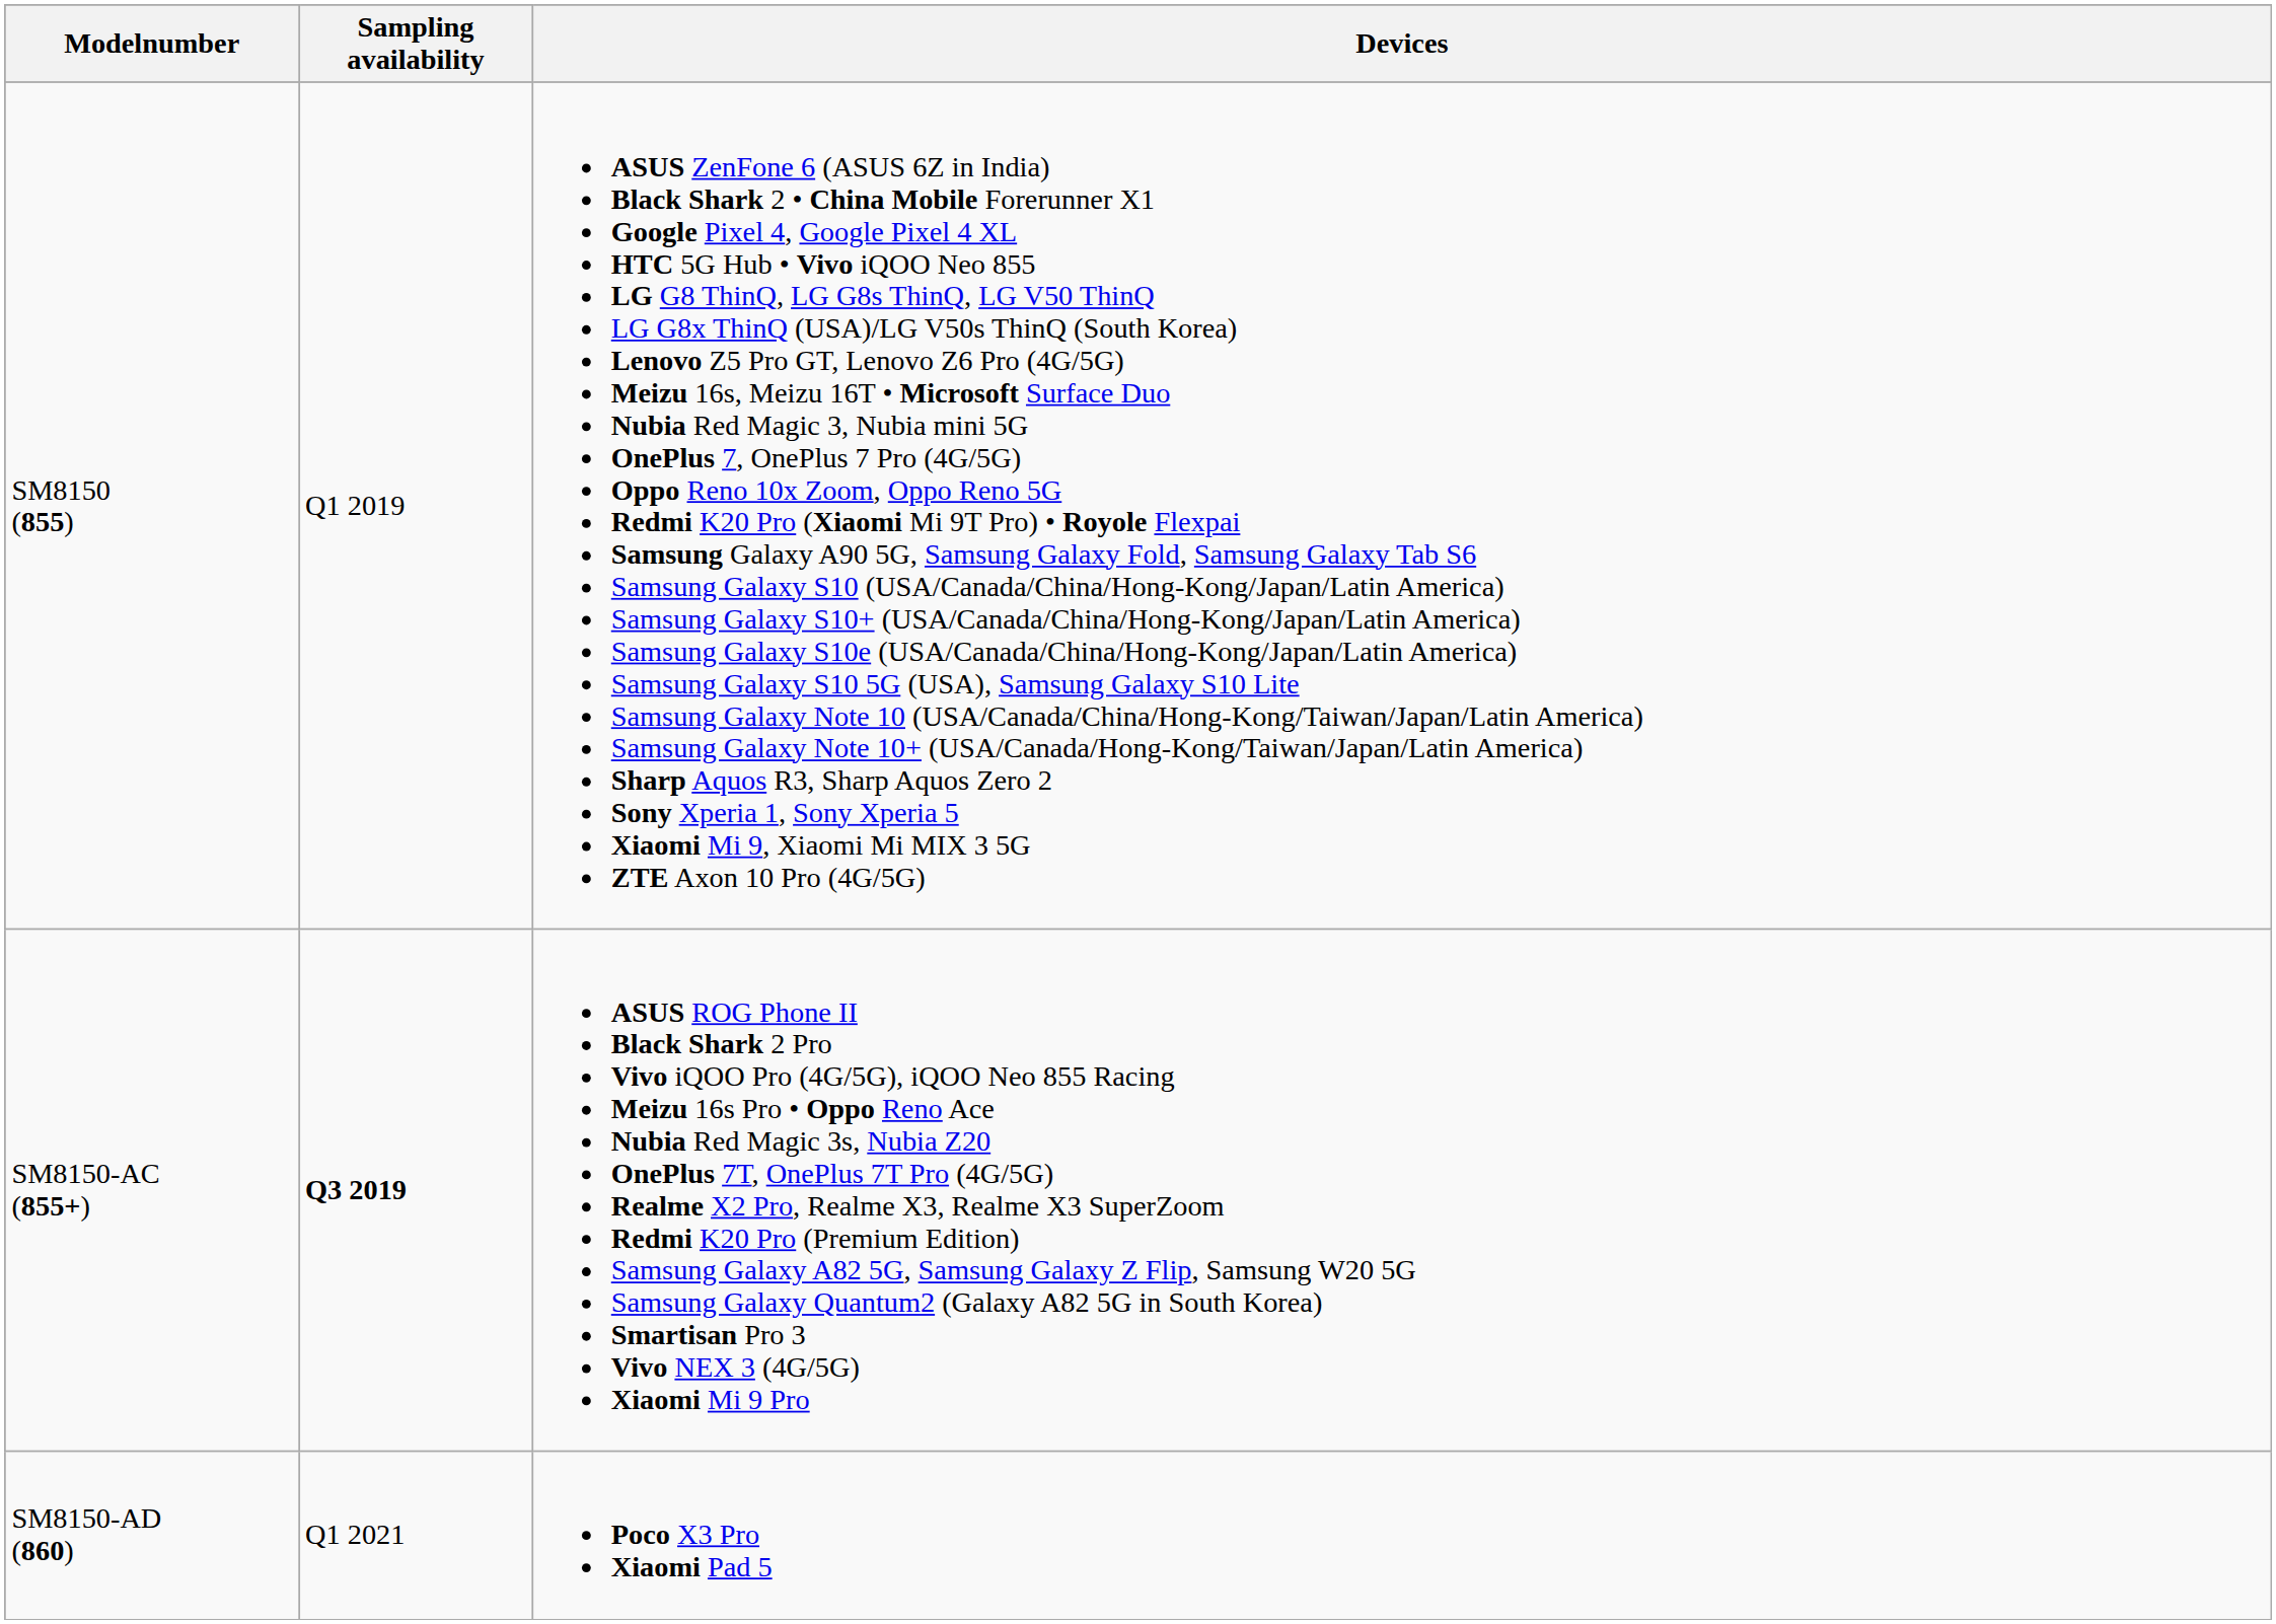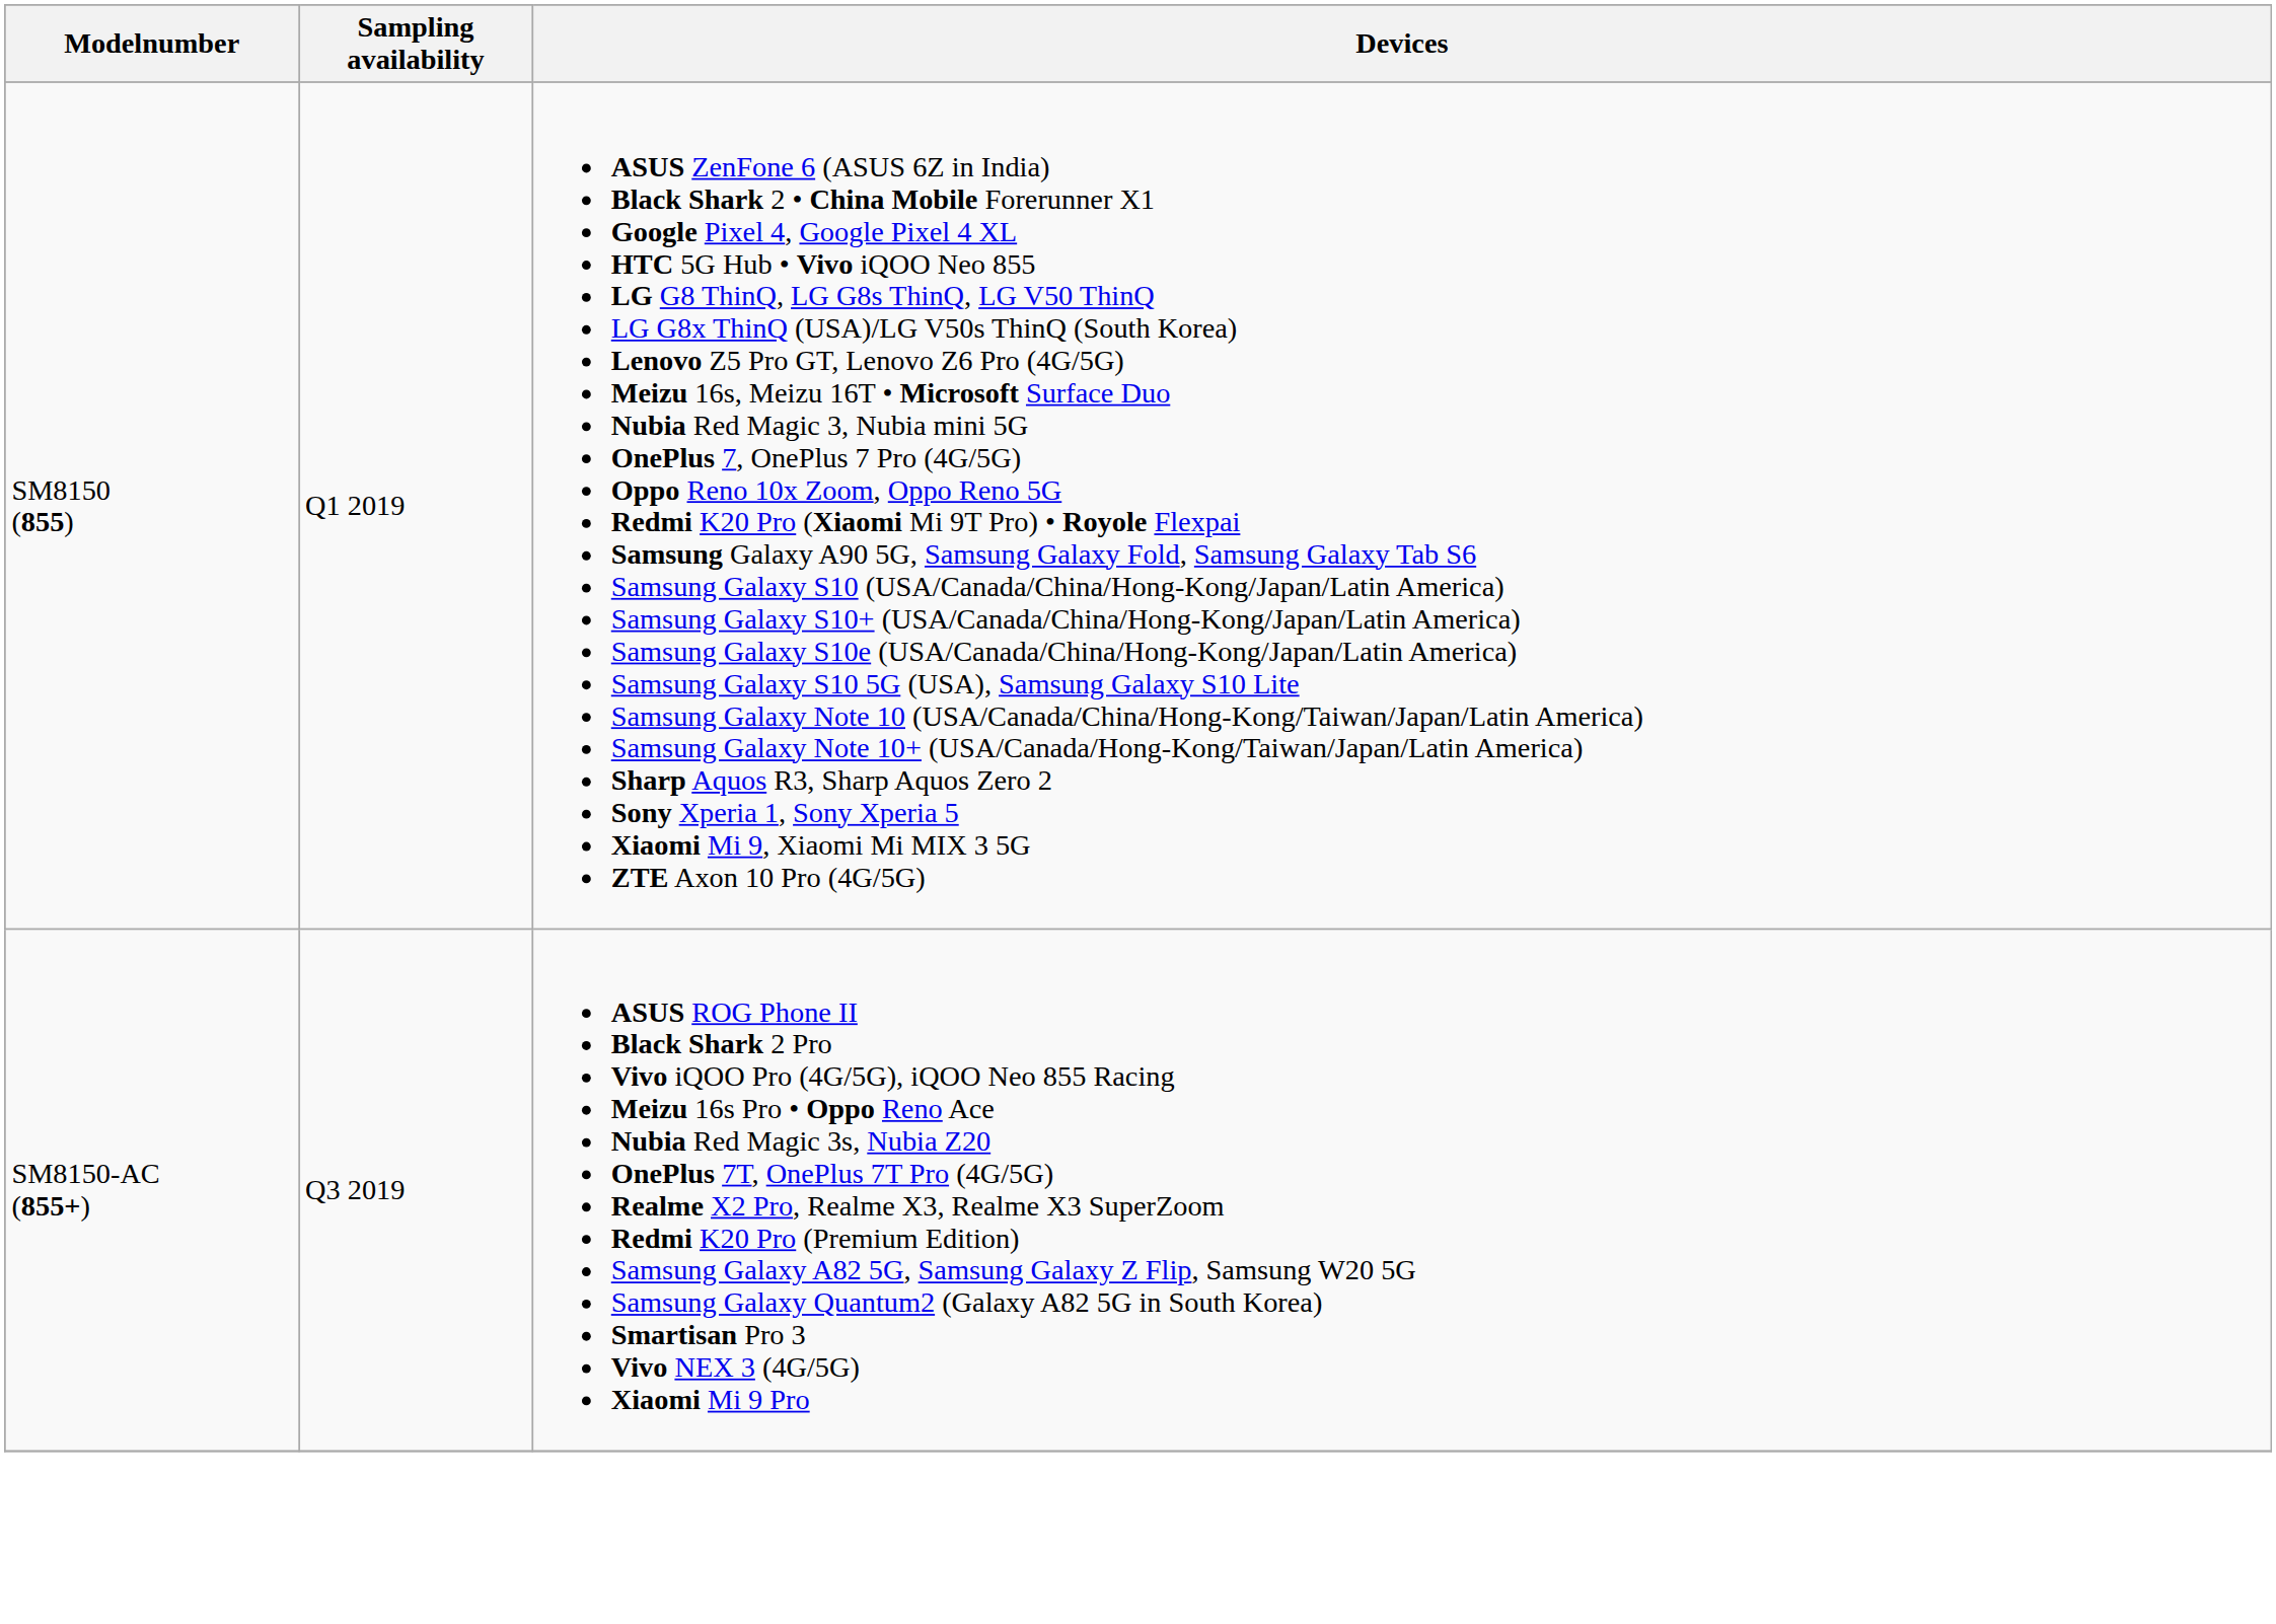SM8150-AC (855+) | Sampling availability: bold -> normal
- row: SM8150-AD (860) | Q1 2021 | Poco X3 Pro Xiaomi Pad 5
